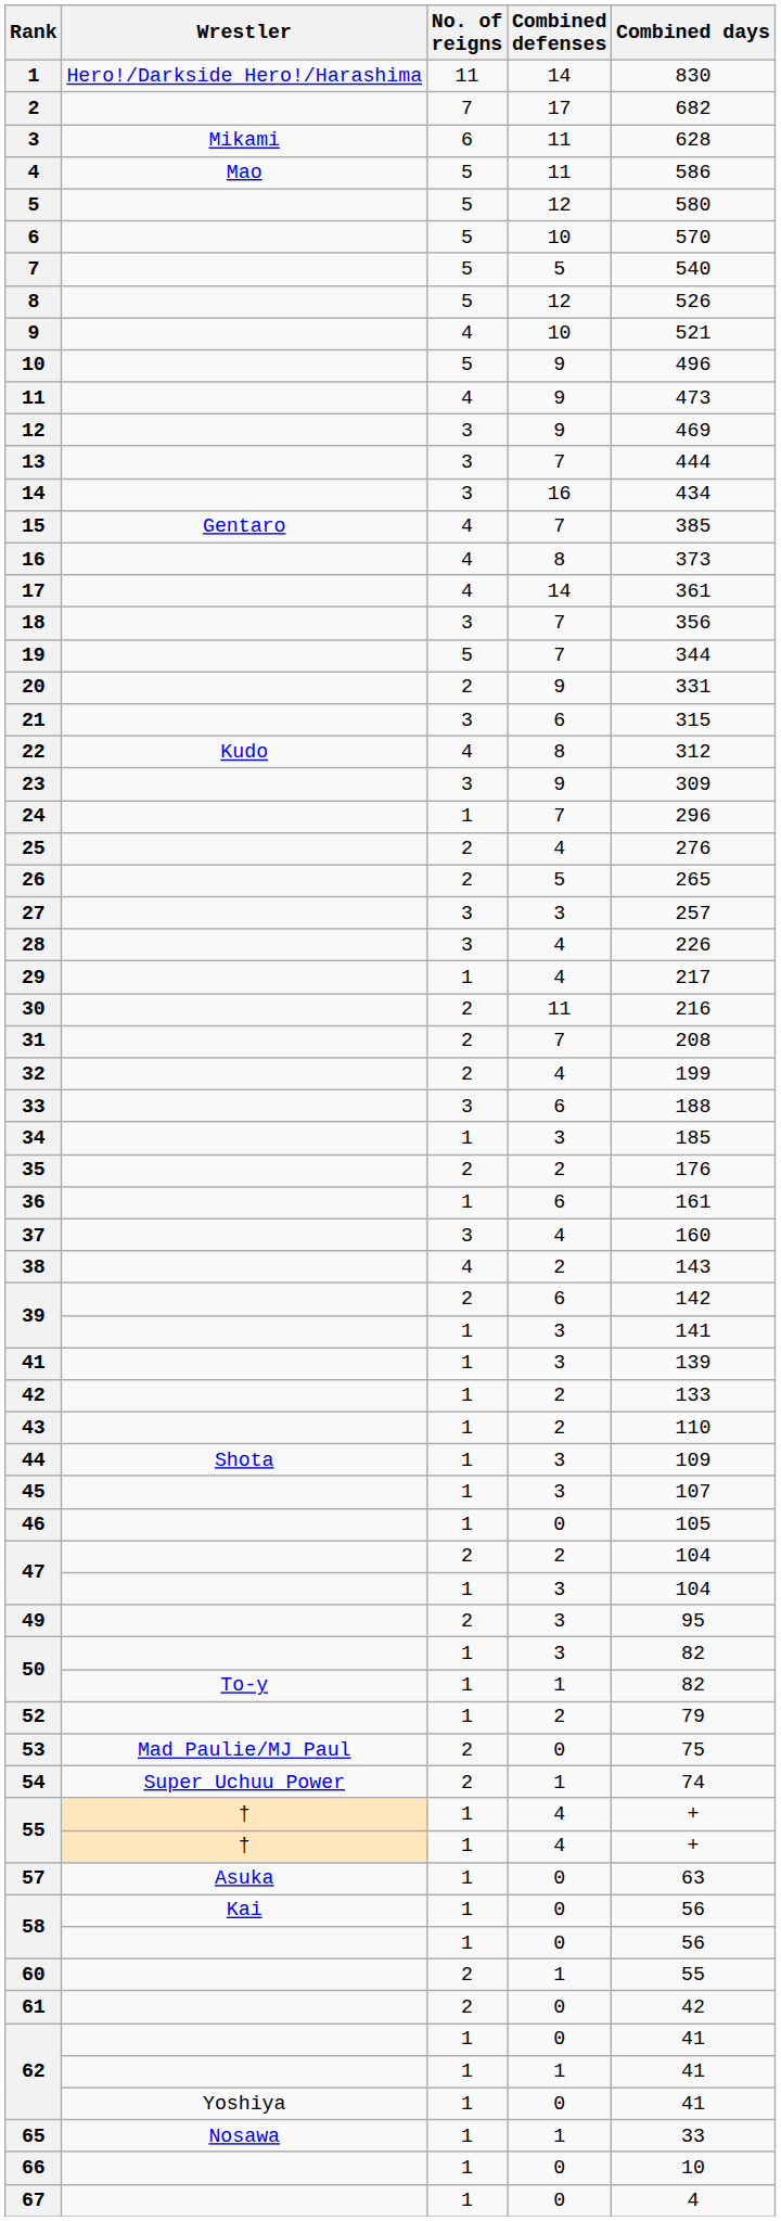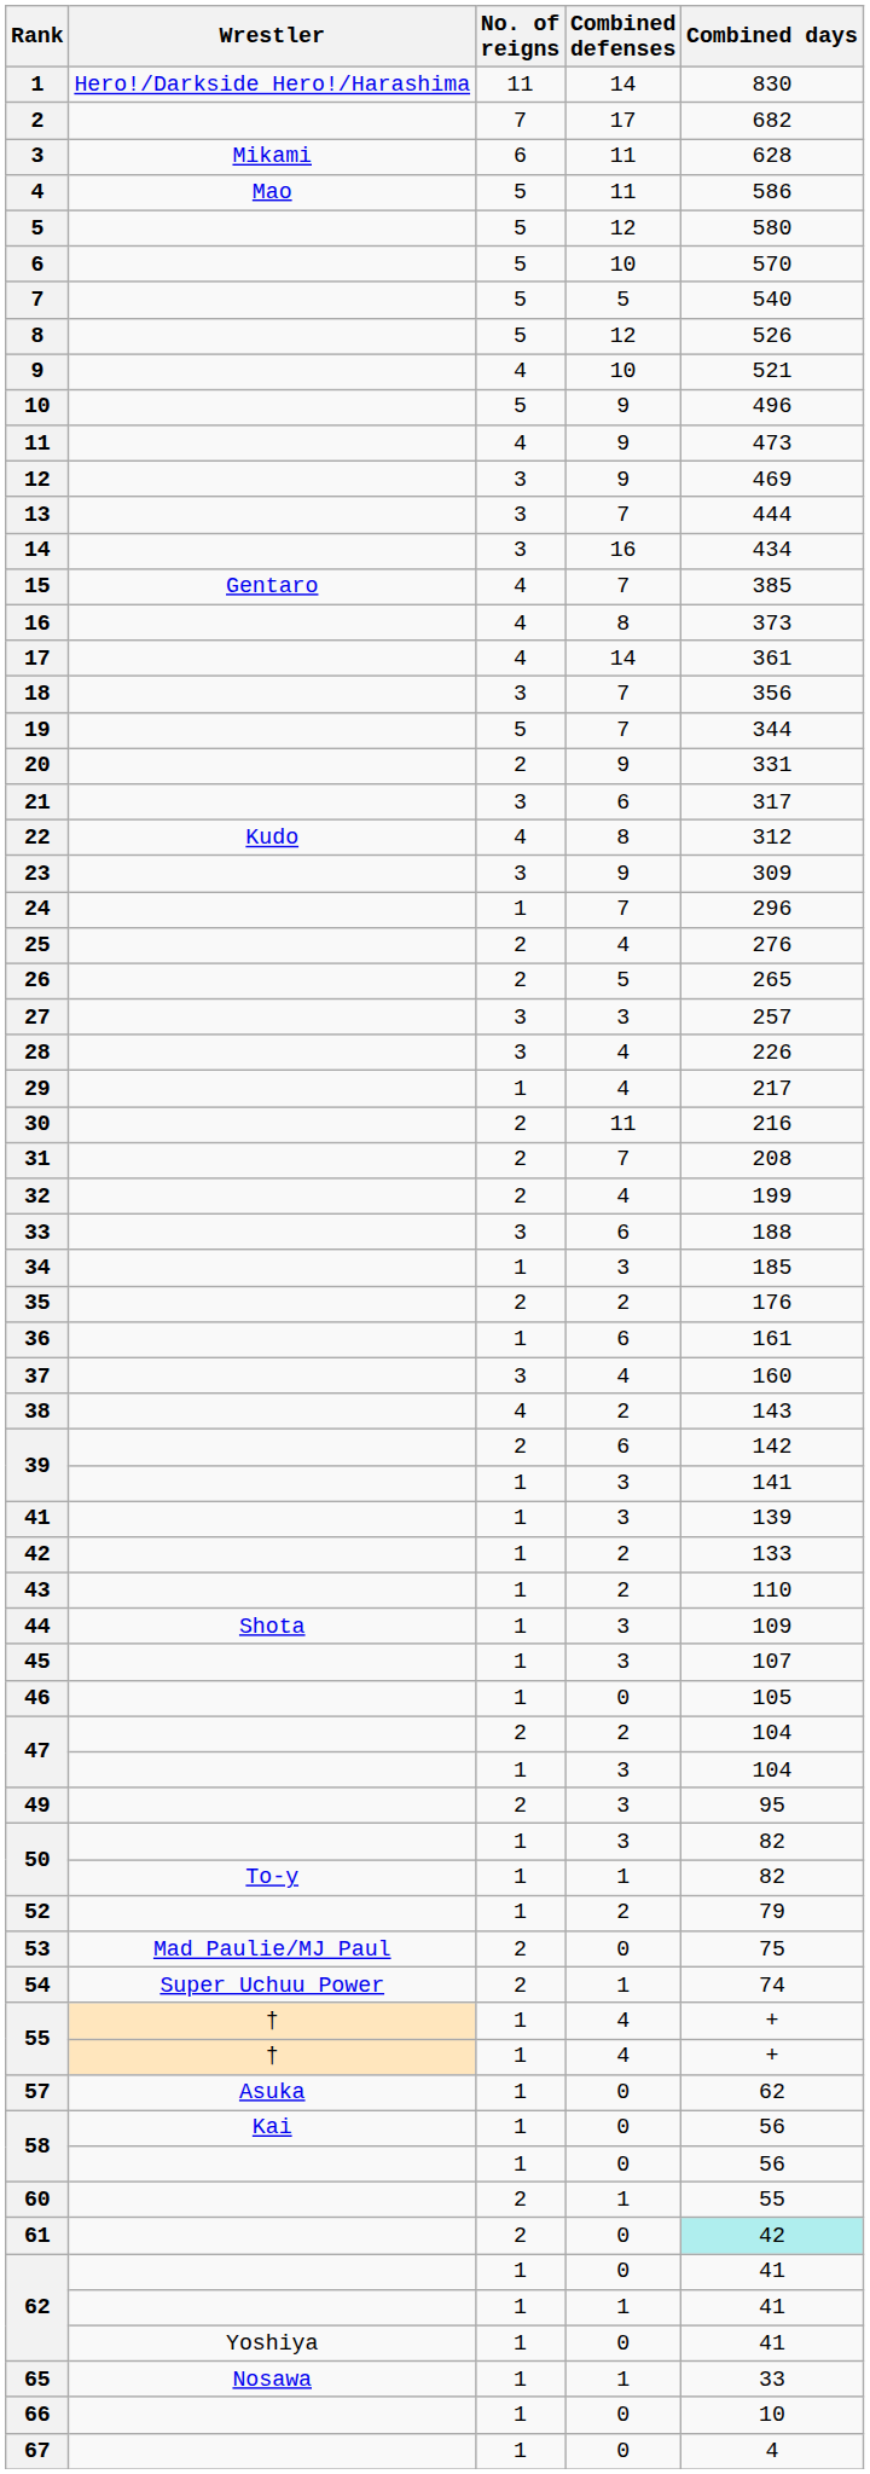21 | Combined days: 315 -> 317
57 | Combined days: 63 -> 62
61 | Combined days: no background -> paleturquoise background
